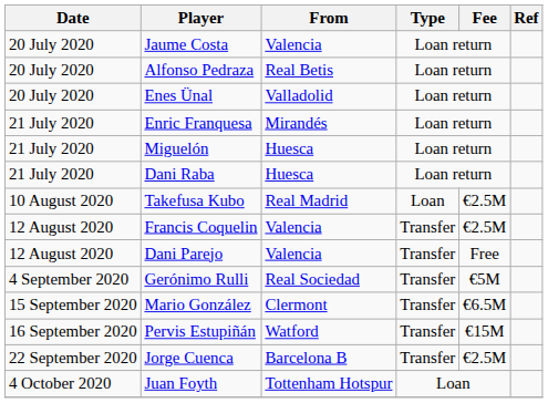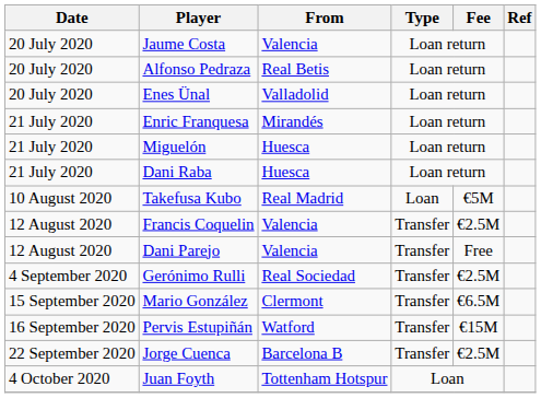Takefusa Kubo | Fee: €2.5M -> €5M
Gerónimo Rulli | Fee: €5M -> €2.5M
